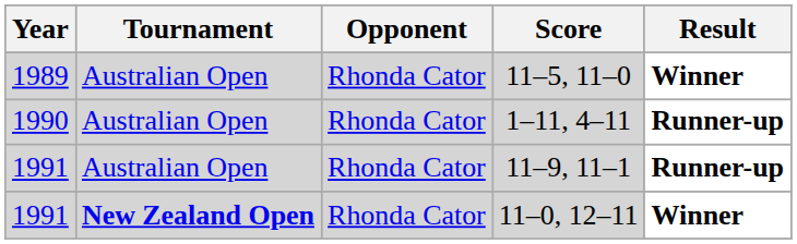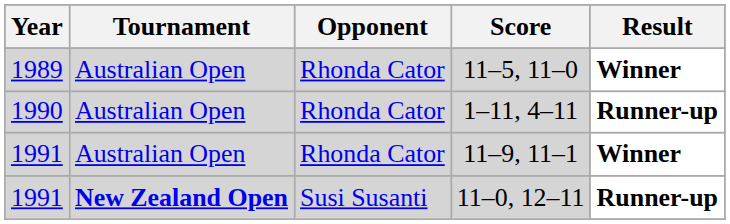11–9, 11–1 | Result: Runner-up -> Winner
11–0, 12–11 | Opponent: Rhonda Cator -> Susi Susanti
11–0, 12–11 | Result: Winner -> Runner-up
